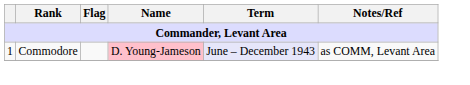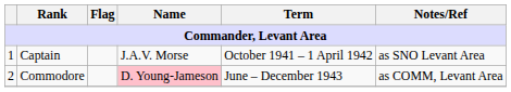+ row: 1 | Captain | J.A.V. Morse | October 1941 – 1 April 1942 | as SNO Levant Area
Commodore | column 1: 1 -> 2
Commodore | Term: lavender background -> no background
